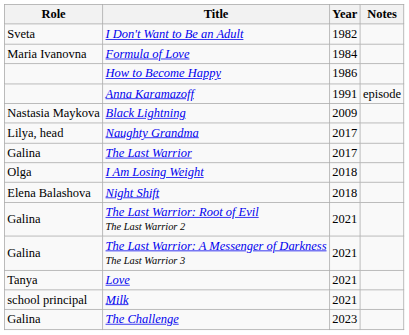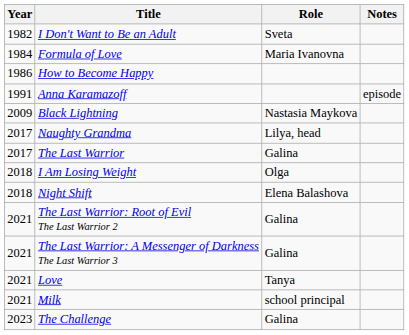columns swapped: Year <-> Role
